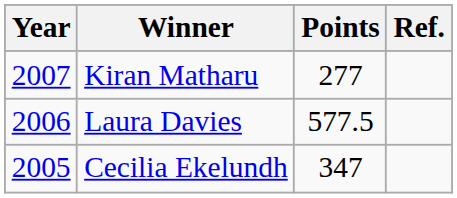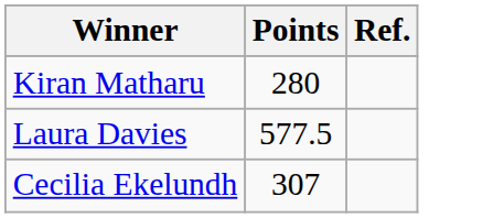- column: Year | 2007 | 2006 | 2005
Kiran Matharu | Points: 277 -> 280
Cecilia Ekelundh | Points: 347 -> 307
